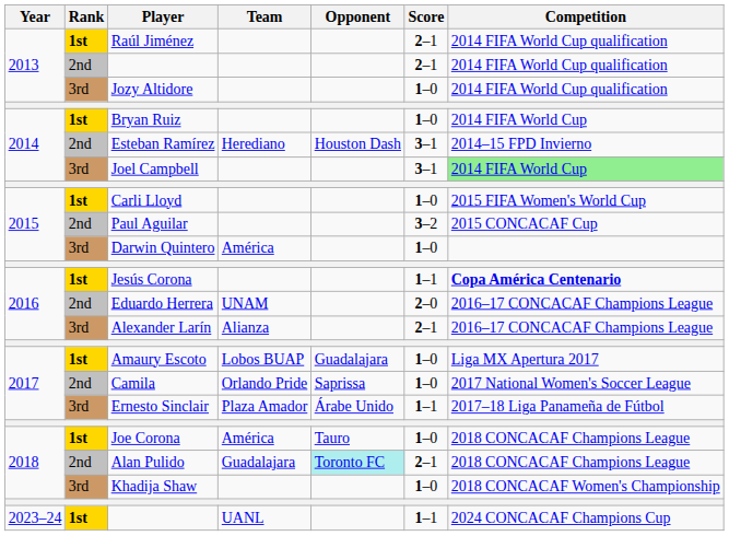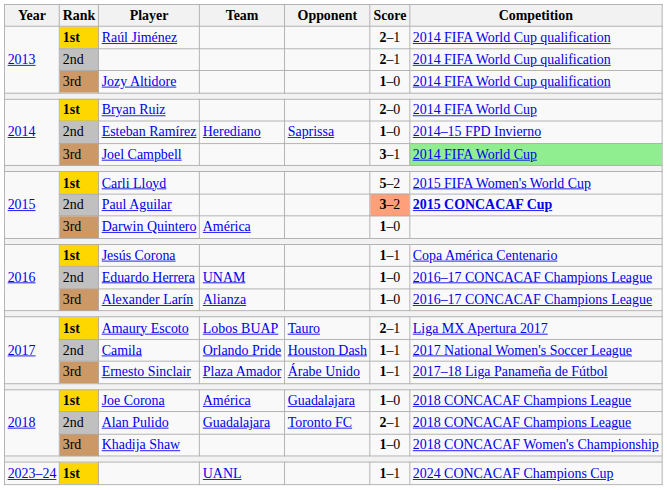Bryan Ruiz | Score: 1–0 -> 2–0
Esteban Ramírez | Opponent: Houston Dash -> Saprissa
Esteban Ramírez | Score: 3–1 -> 1–0
Carli Lloyd | Score: 1–0 -> 5–2
Paul Aguilar | Score: no background -> lightsalmon background
Paul Aguilar | Competition: normal -> bold
Jesús Corona | Competition: bold -> normal
Eduardo Herrera | Score: 2–0 -> 1–0
Alexander Larín | Score: 2–1 -> 1–0
Amaury Escoto | Opponent: Guadalajara -> Tauro
Amaury Escoto | Score: 1–0 -> 2–1
Camila | Opponent: Saprissa -> Houston Dash
Camila | Score: 1–0 -> 1–1
Joe Corona | Opponent: Tauro -> Guadalajara
Alan Pulido | Opponent: paleturquoise background -> no background
